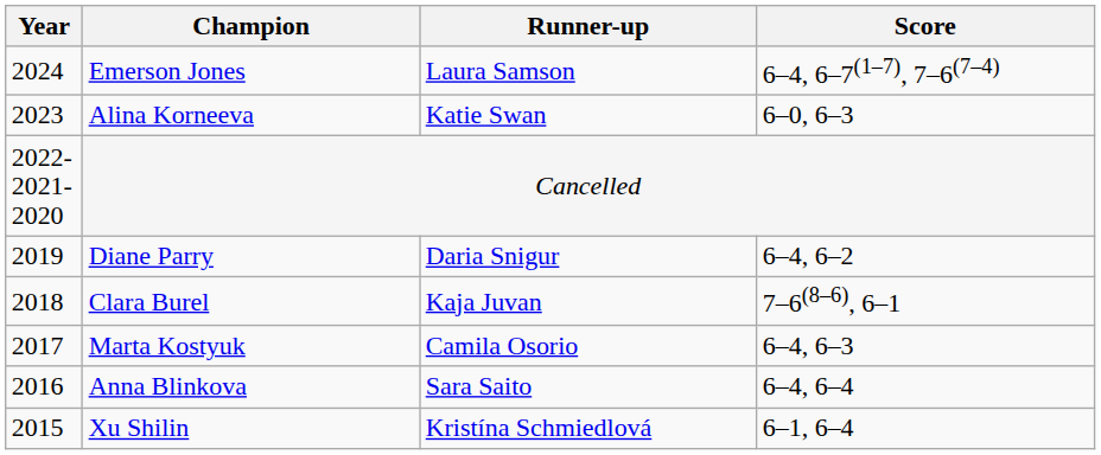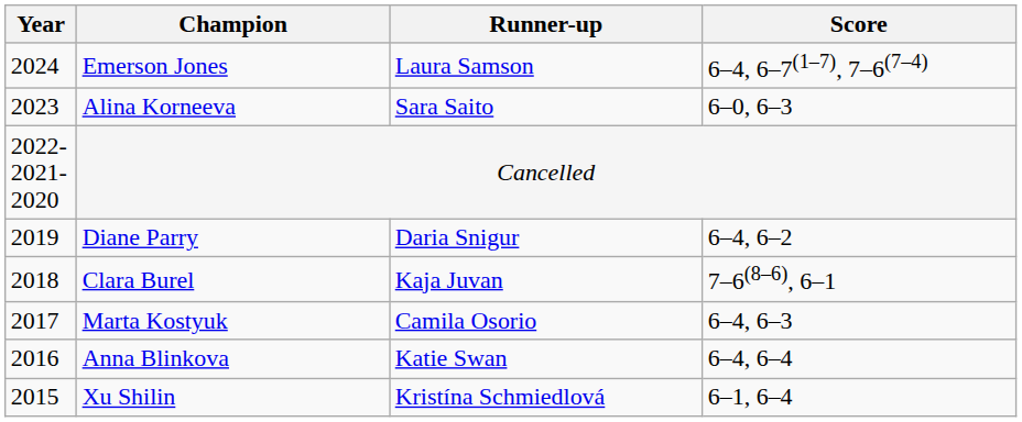Alina Korneeva | Runner-up: Katie Swan -> Sara Saito
Anna Blinkova | Runner-up: Sara Saito -> Katie Swan
